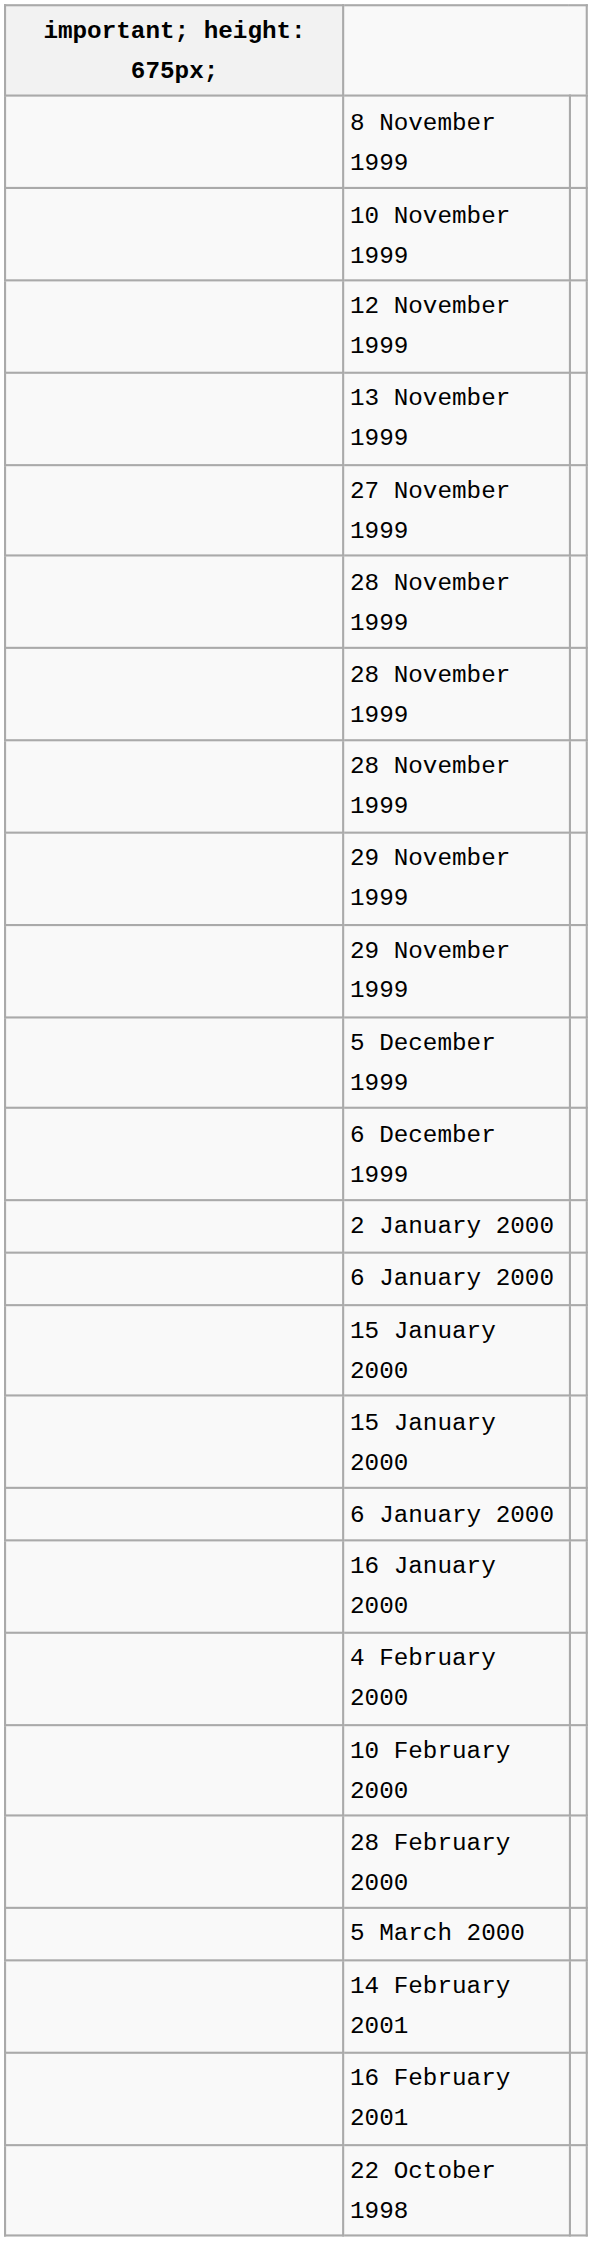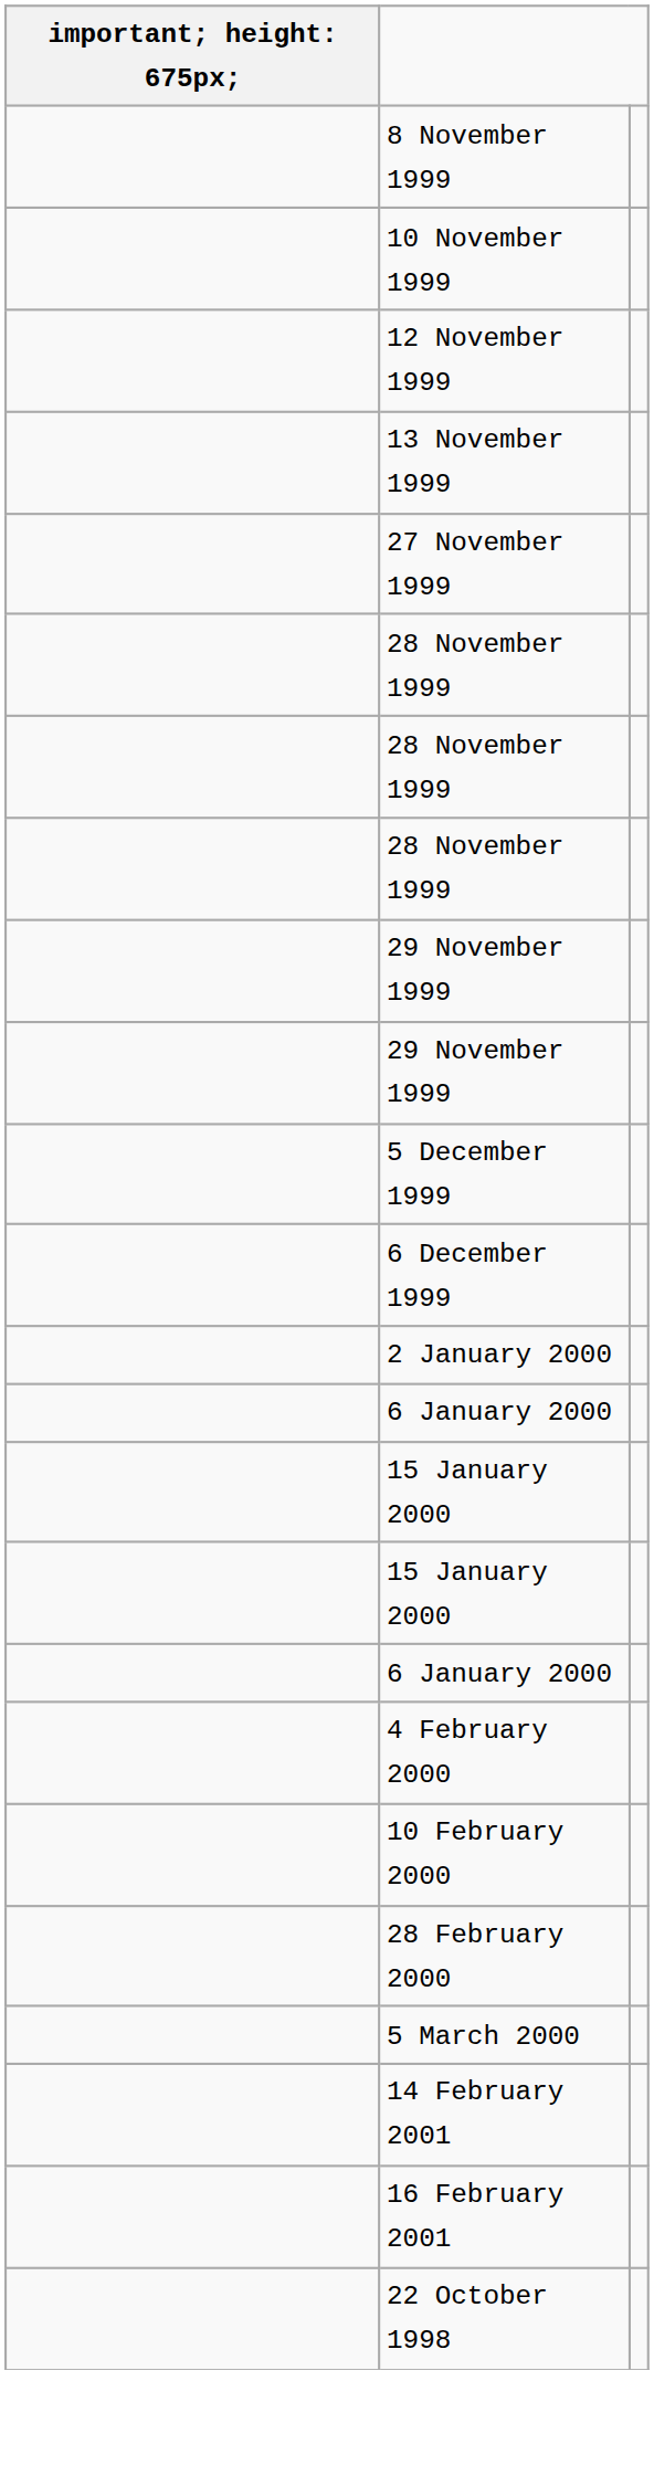- row: 16 January 2000
